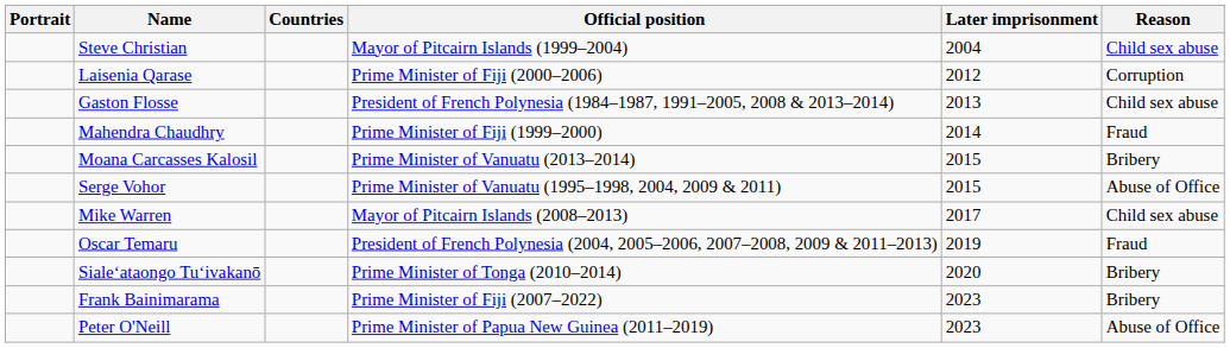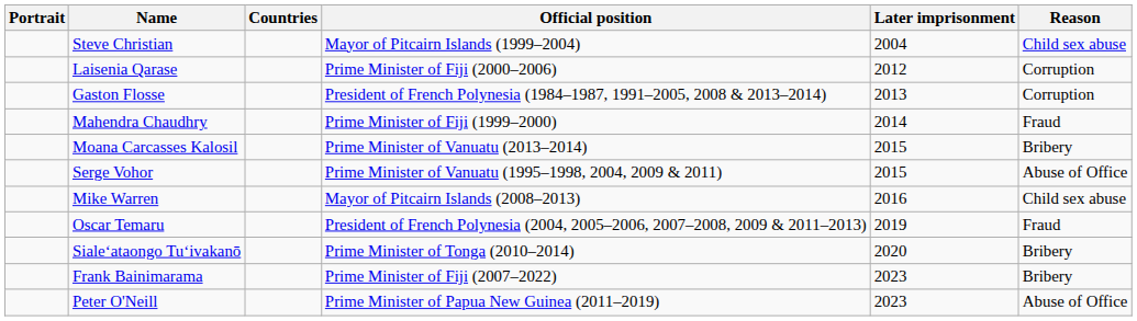Gaston Flosse | Reason: Child sex abuse -> Corruption
Mike Warren | Later imprisonment: 2017 -> 2016
